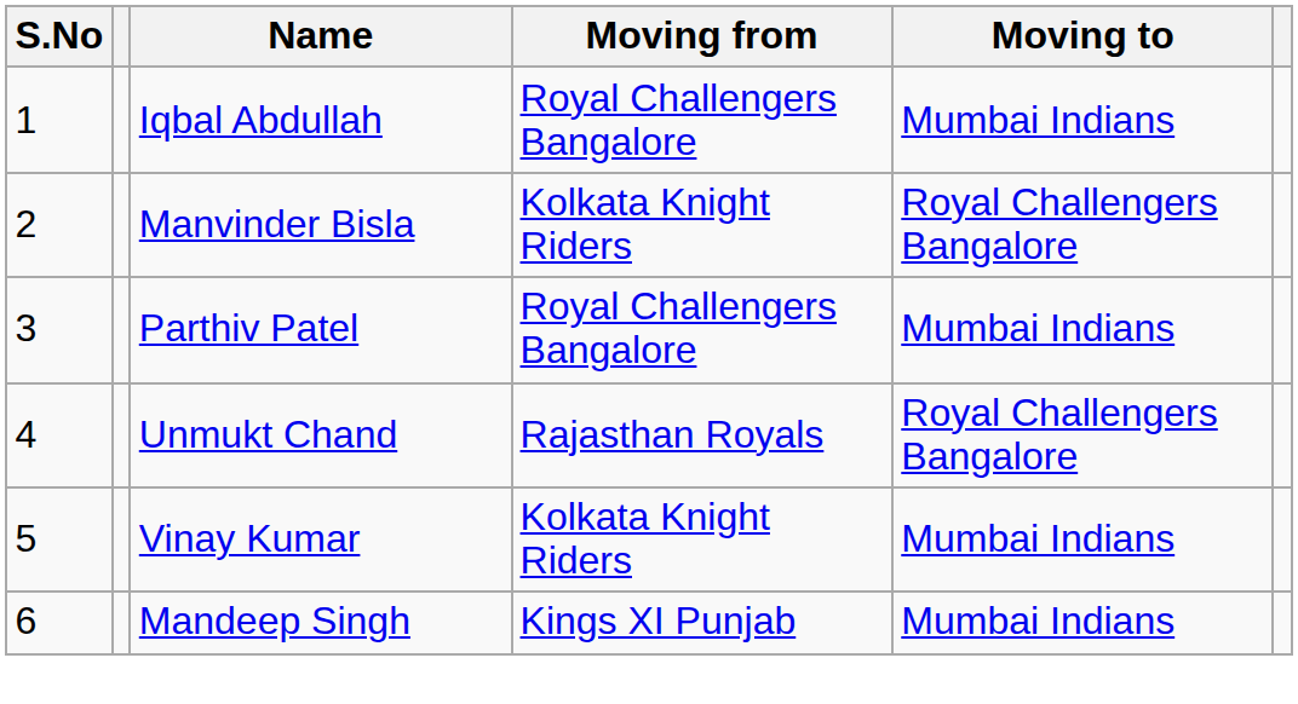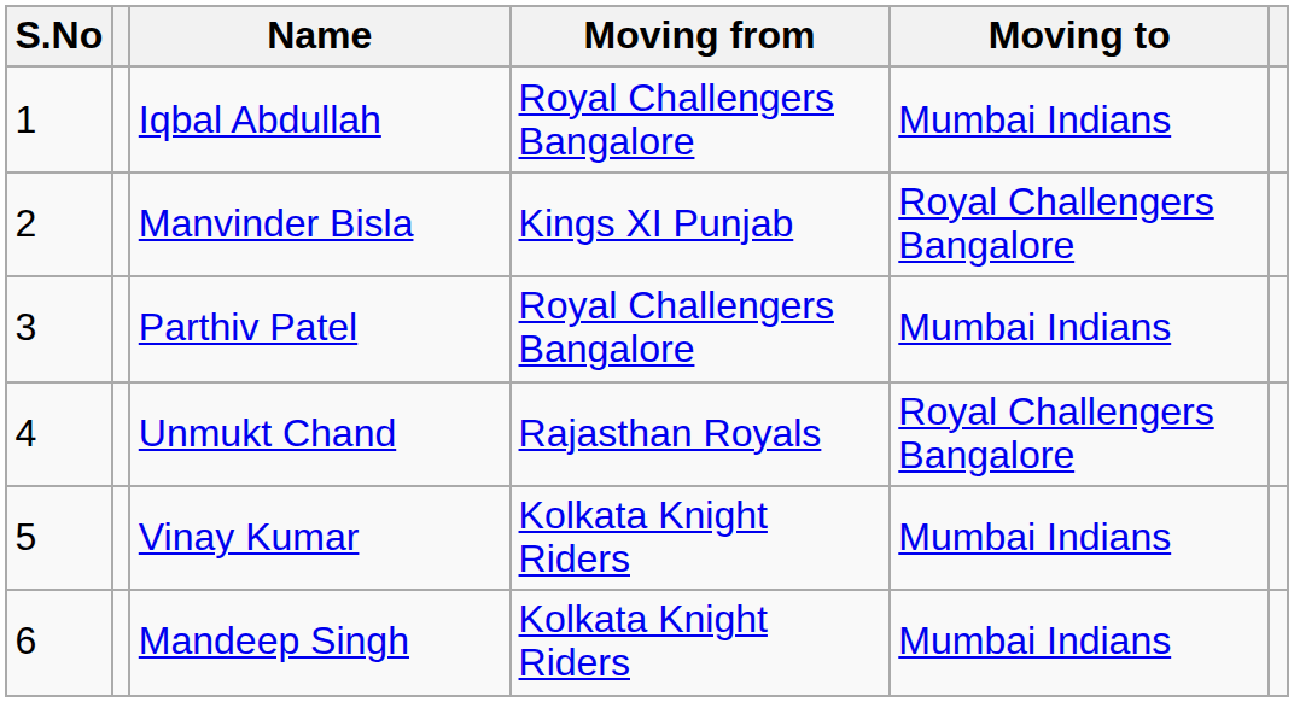Manvinder Bisla | Moving from: Kolkata Knight Riders -> Kings XI Punjab
Mandeep Singh | Moving from: Kings XI Punjab -> Kolkata Knight Riders
